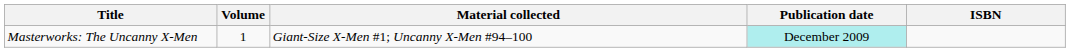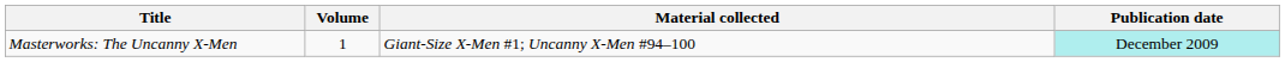- column: ISBN
